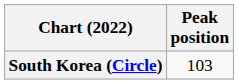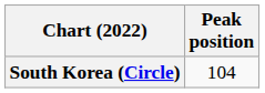South Korea (Circle) | Peak position: 103 -> 104
